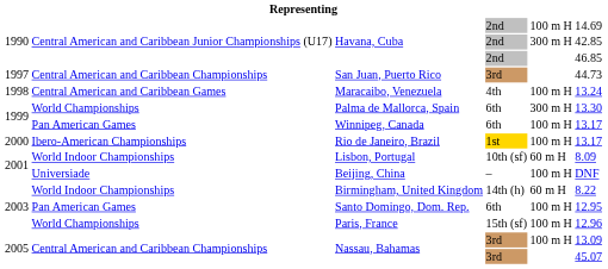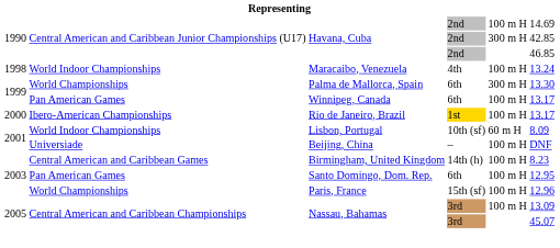- row: 1997 | Central American and Caribbean Championships | San Juan, Puerto Rico | 3rd | 44.73
Maracaibo, Venezuela | column 2: Central American and Caribbean Games -> World Indoor Championships
Birmingham, United Kingdom | column 2: World Indoor Championships -> Central American and Caribbean Games
Birmingham, United Kingdom | column 5: 60 m H -> 100 m H
Birmingham, United Kingdom | column 6: 8.22 -> 8.23
